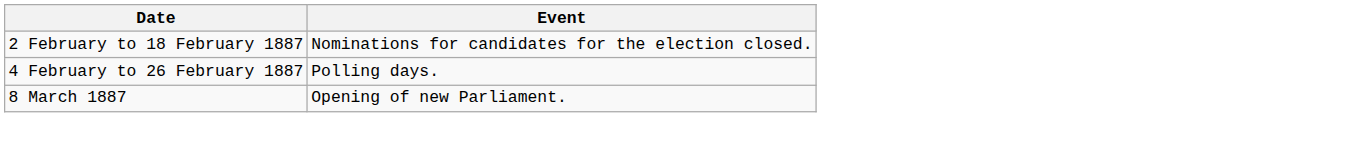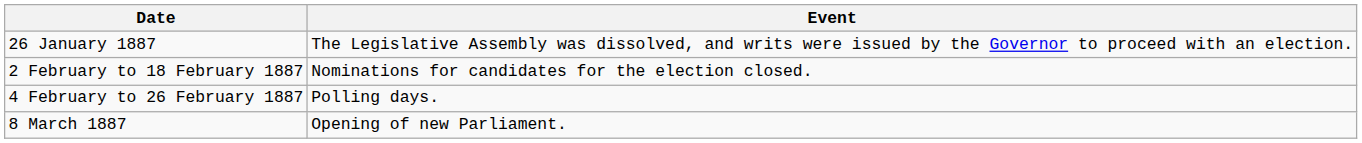+ row: 26 January 1887 | The Legislative Assembly was dissolved, and writs were issued by the Governor to proceed with an election.
